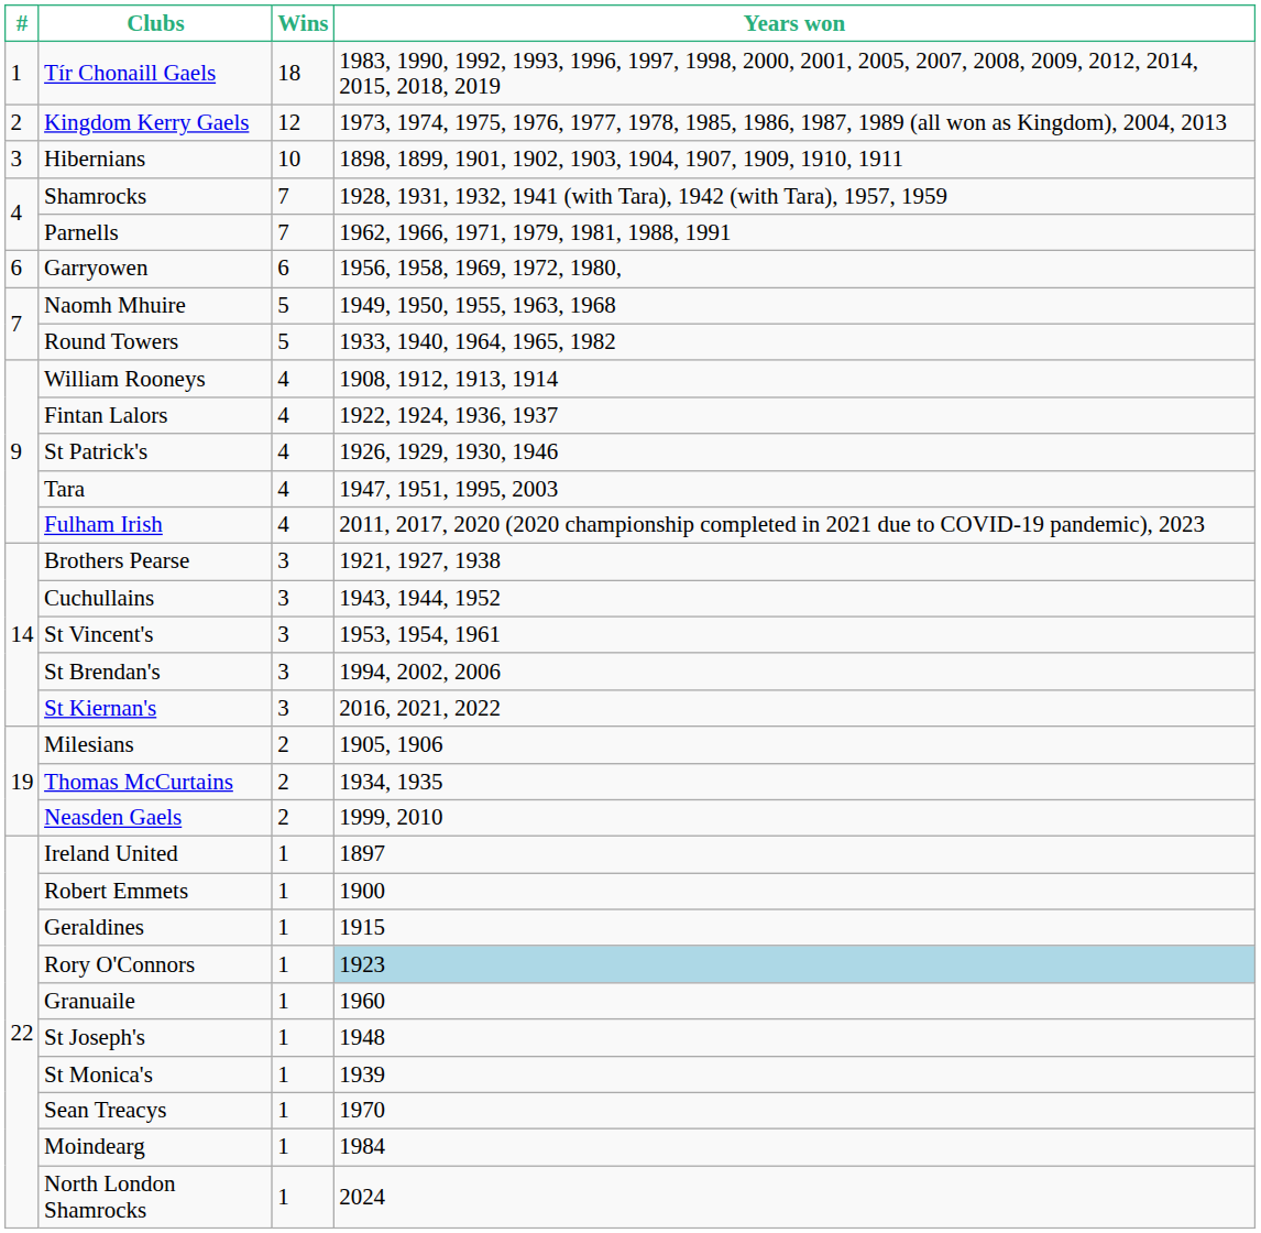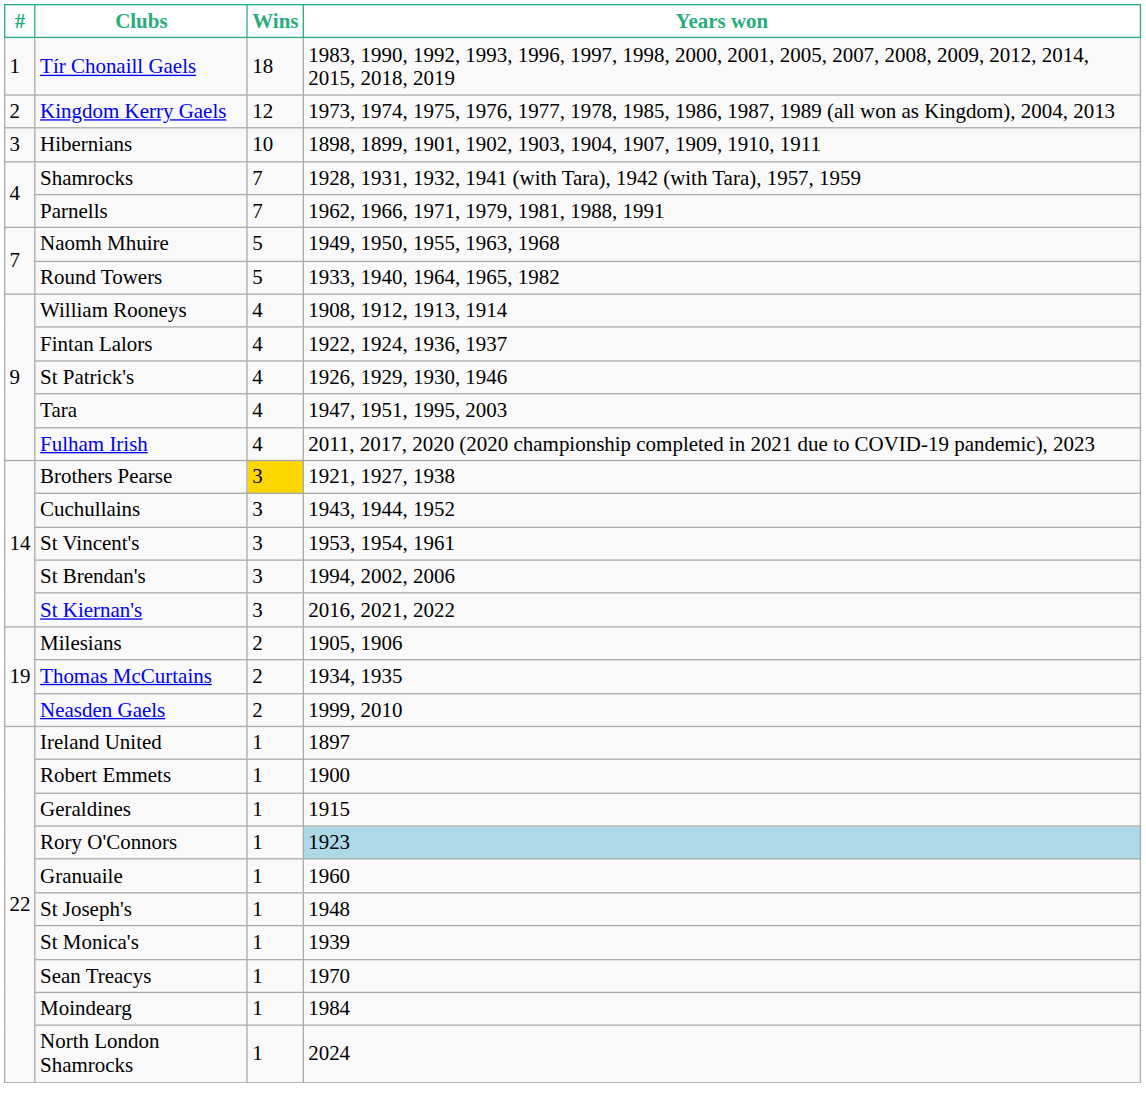- row: 6 | Garryowen | 6 | 1956, 1958, 1969, 1972, 1980,
Brothers Pearse | Wins: no background -> gold background
